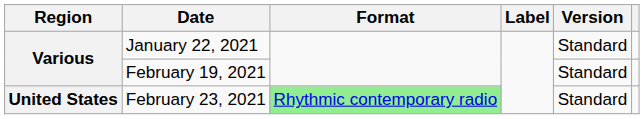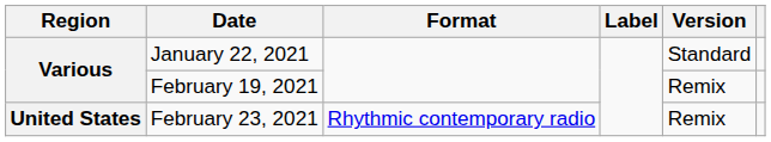February 19, 2021 | Version: Standard -> Remix
February 23, 2021 | Format: lightgreen background -> no background
February 23, 2021 | Version: Standard -> Remix
